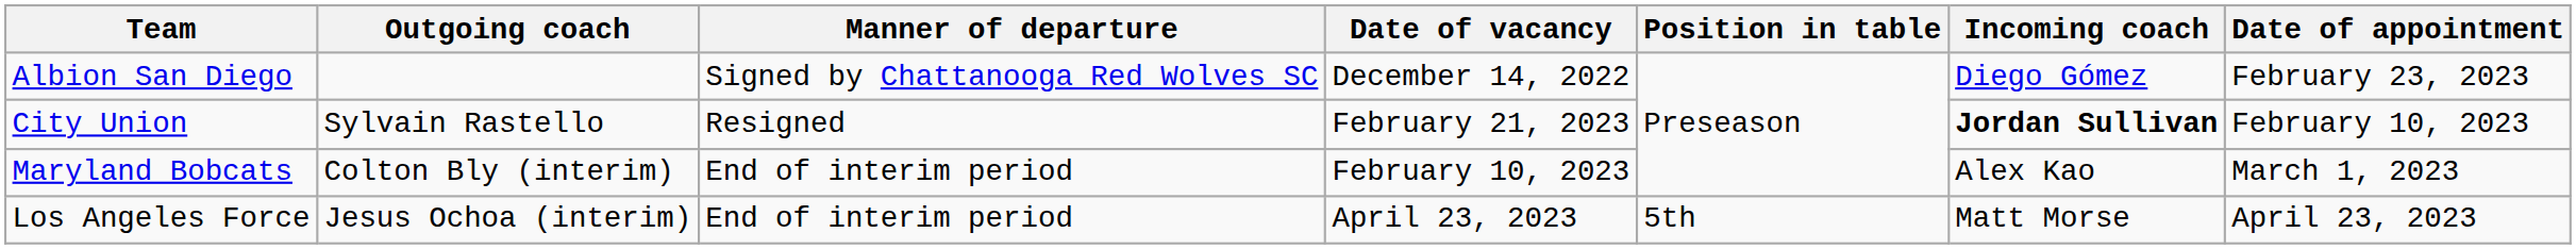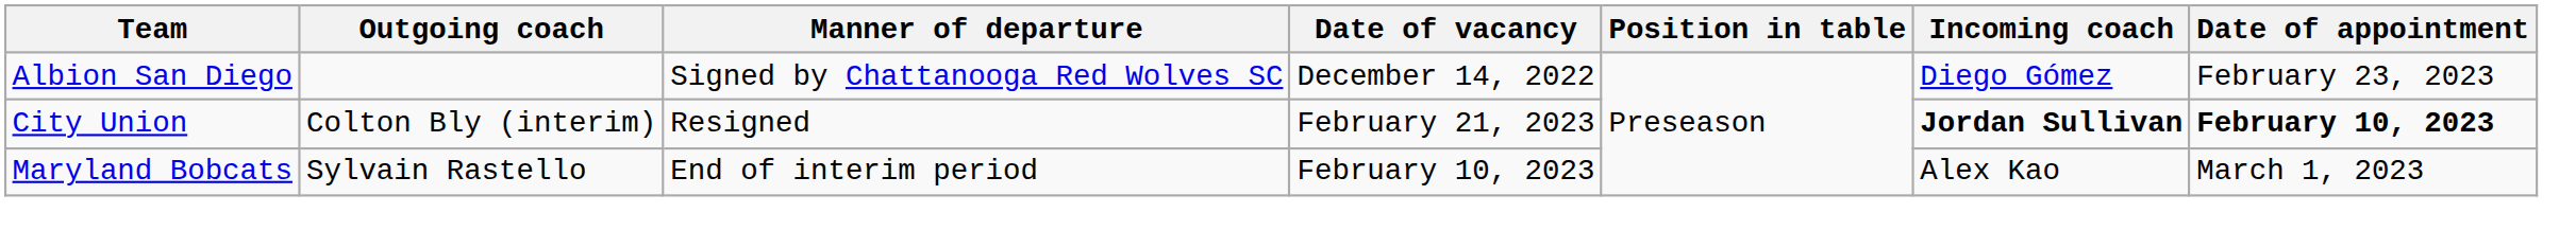City Union | Outgoing coach: Sylvain Rastello -> Colton Bly (interim)
City Union | Date of appointment: normal -> bold
Maryland Bobcats | Outgoing coach: Colton Bly (interim) -> Sylvain Rastello
- row: Los Angeles Force | Jesus Ochoa (interim) | End of interim period | April 23, 2023 | 5th | Matt Morse | April 23, 2023
